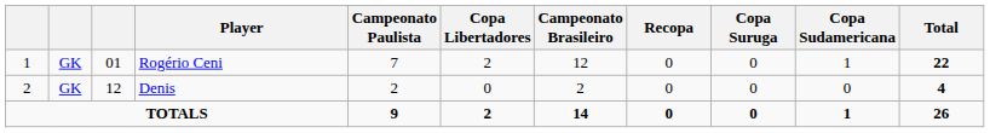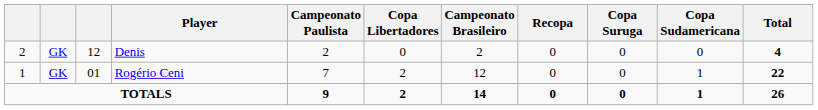rows swapped: Rogério Ceni <-> Denis
